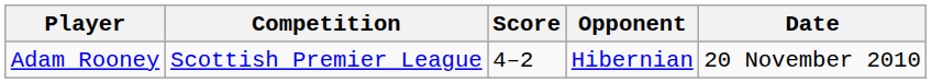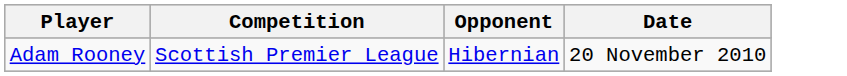- column: Score | 4–2
